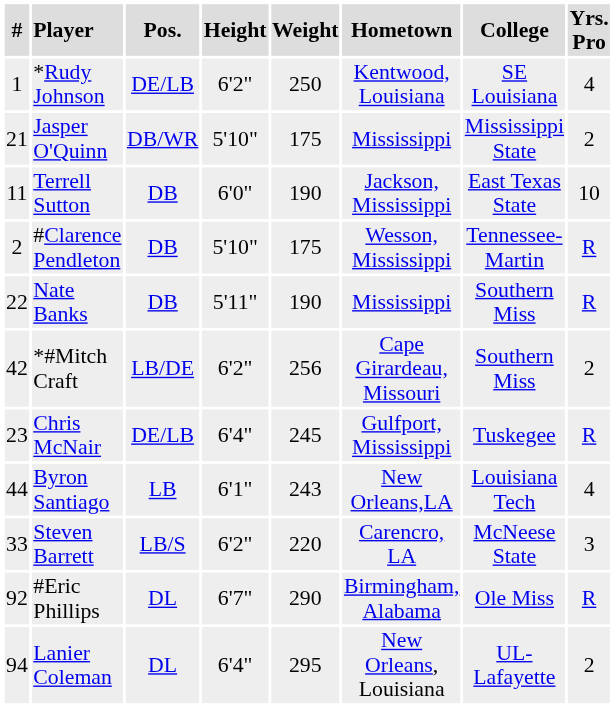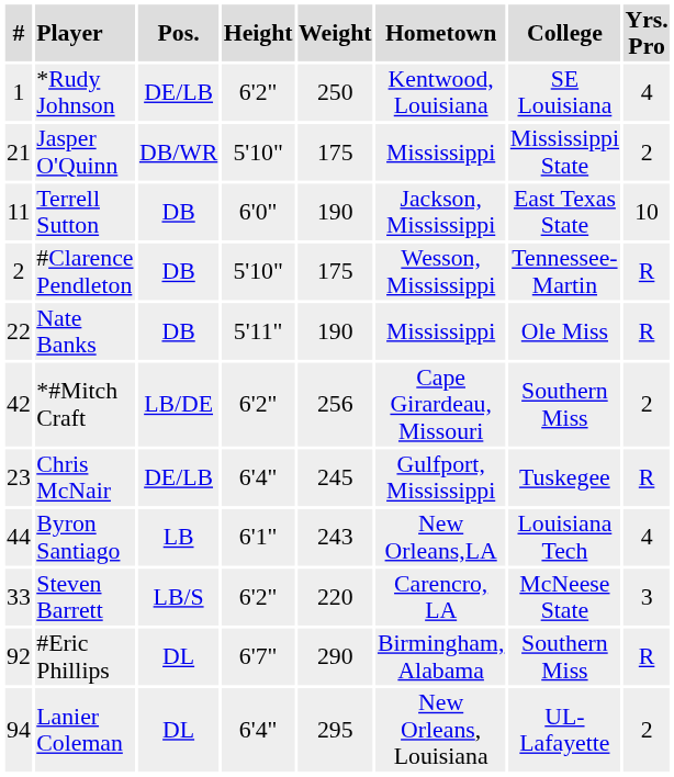Nate Banks | College: Southern Miss -> Ole Miss
#Eric Phillips | College: Ole Miss -> Southern Miss
